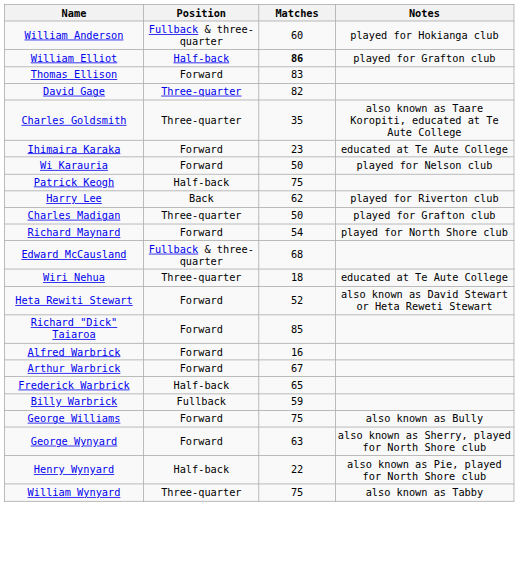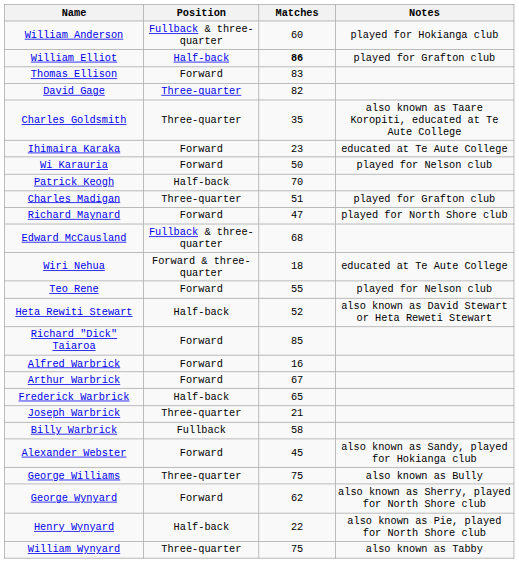Patrick Keogh | Matches: 75 -> 70
- row: Harry Lee | Back | 62 | played for Riverton club
Charles Madigan | Matches: 50 -> 51
Richard Maynard | Matches: 54 -> 47
Wiri Nehua | Position: Three-quarter -> Forward & three-quarter
+ row: Teo Rene | Forward | 55 | played for Nelson club
Heta Rewiti Stewart | Position: Forward -> Half-back
+ row: Joseph Warbrick | Three-quarter | 21
Billy Warbrick | Matches: 59 -> 58
+ row: Alexander Webster | Forward | 45 | also known as Sandy, played for Hokianga club
George Williams | Position: Forward -> Three-quarter
George Wynyard | Matches: 63 -> 62
